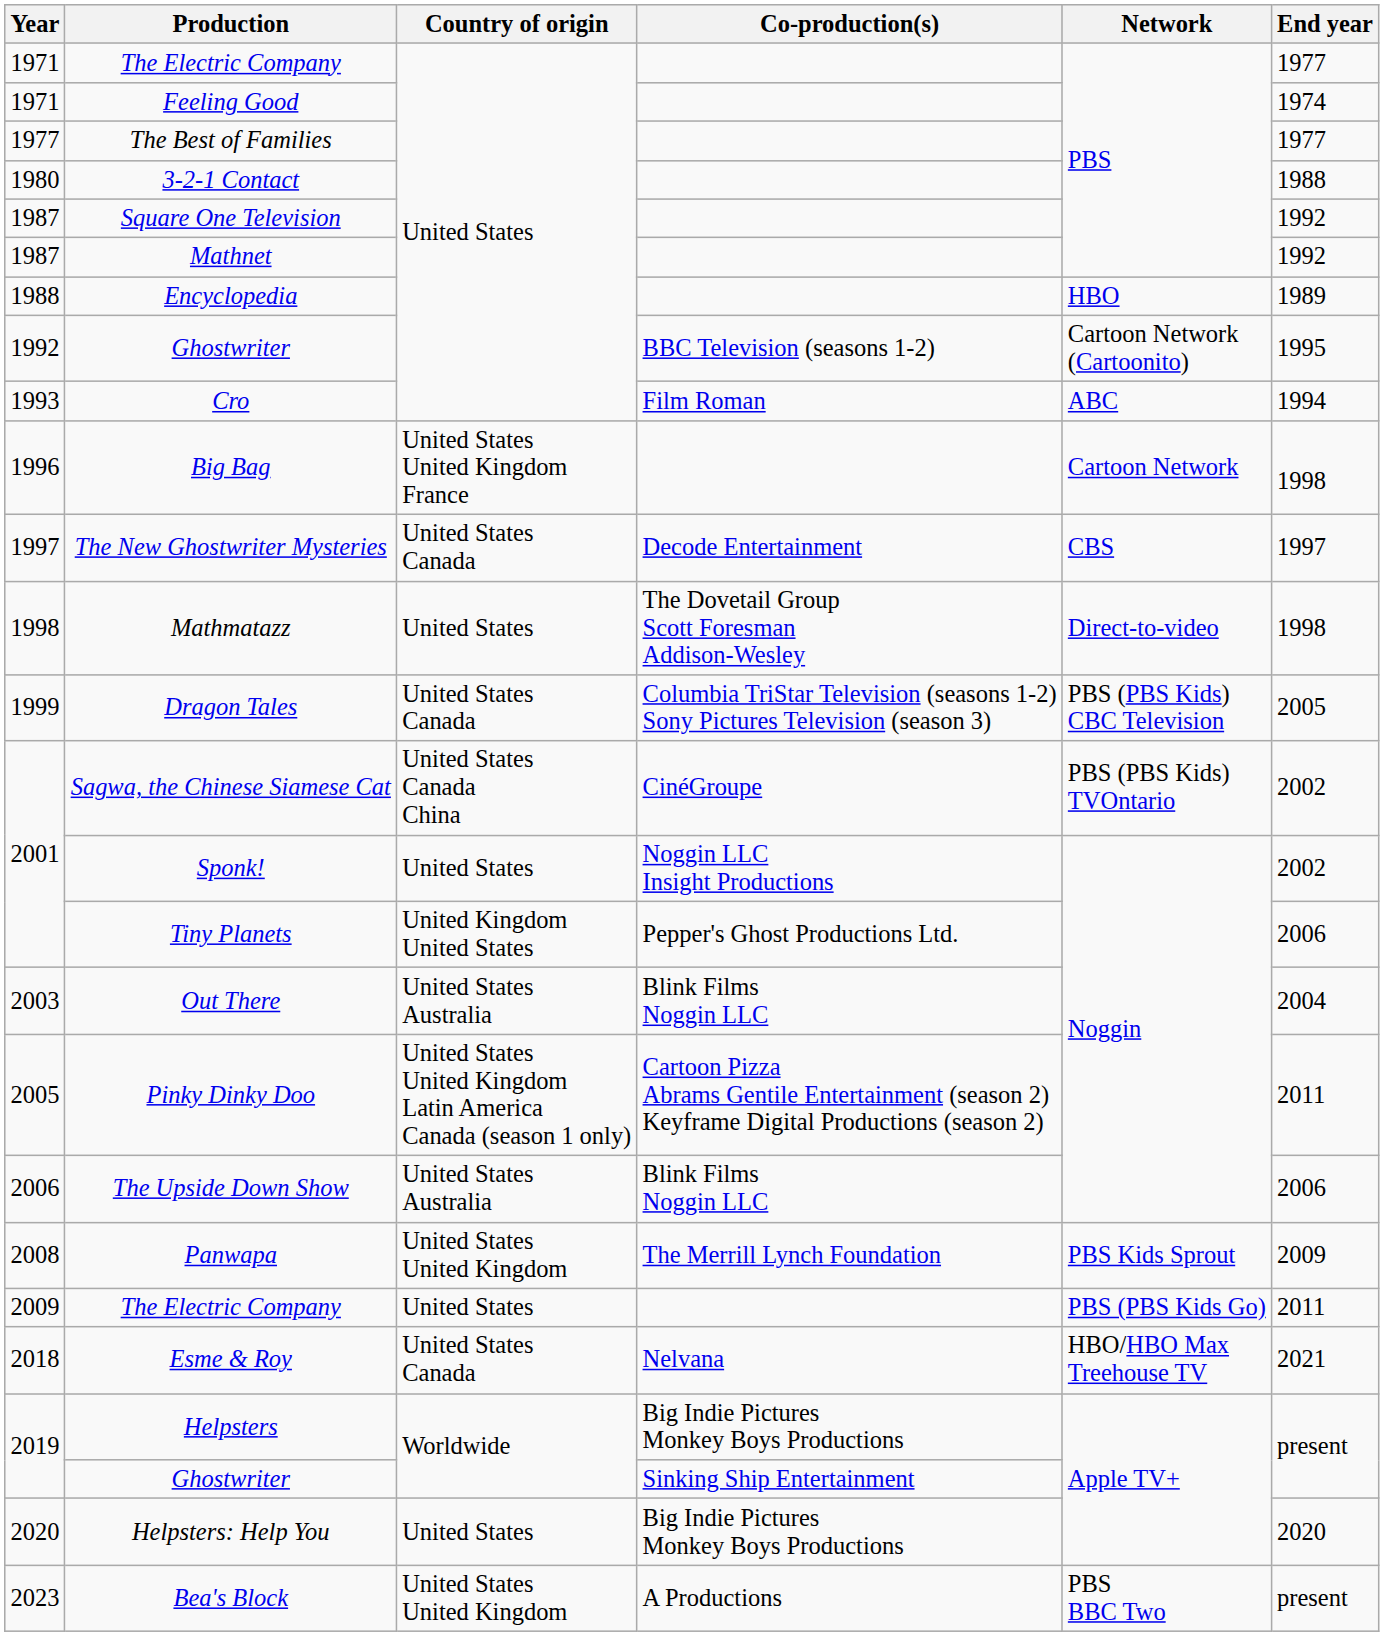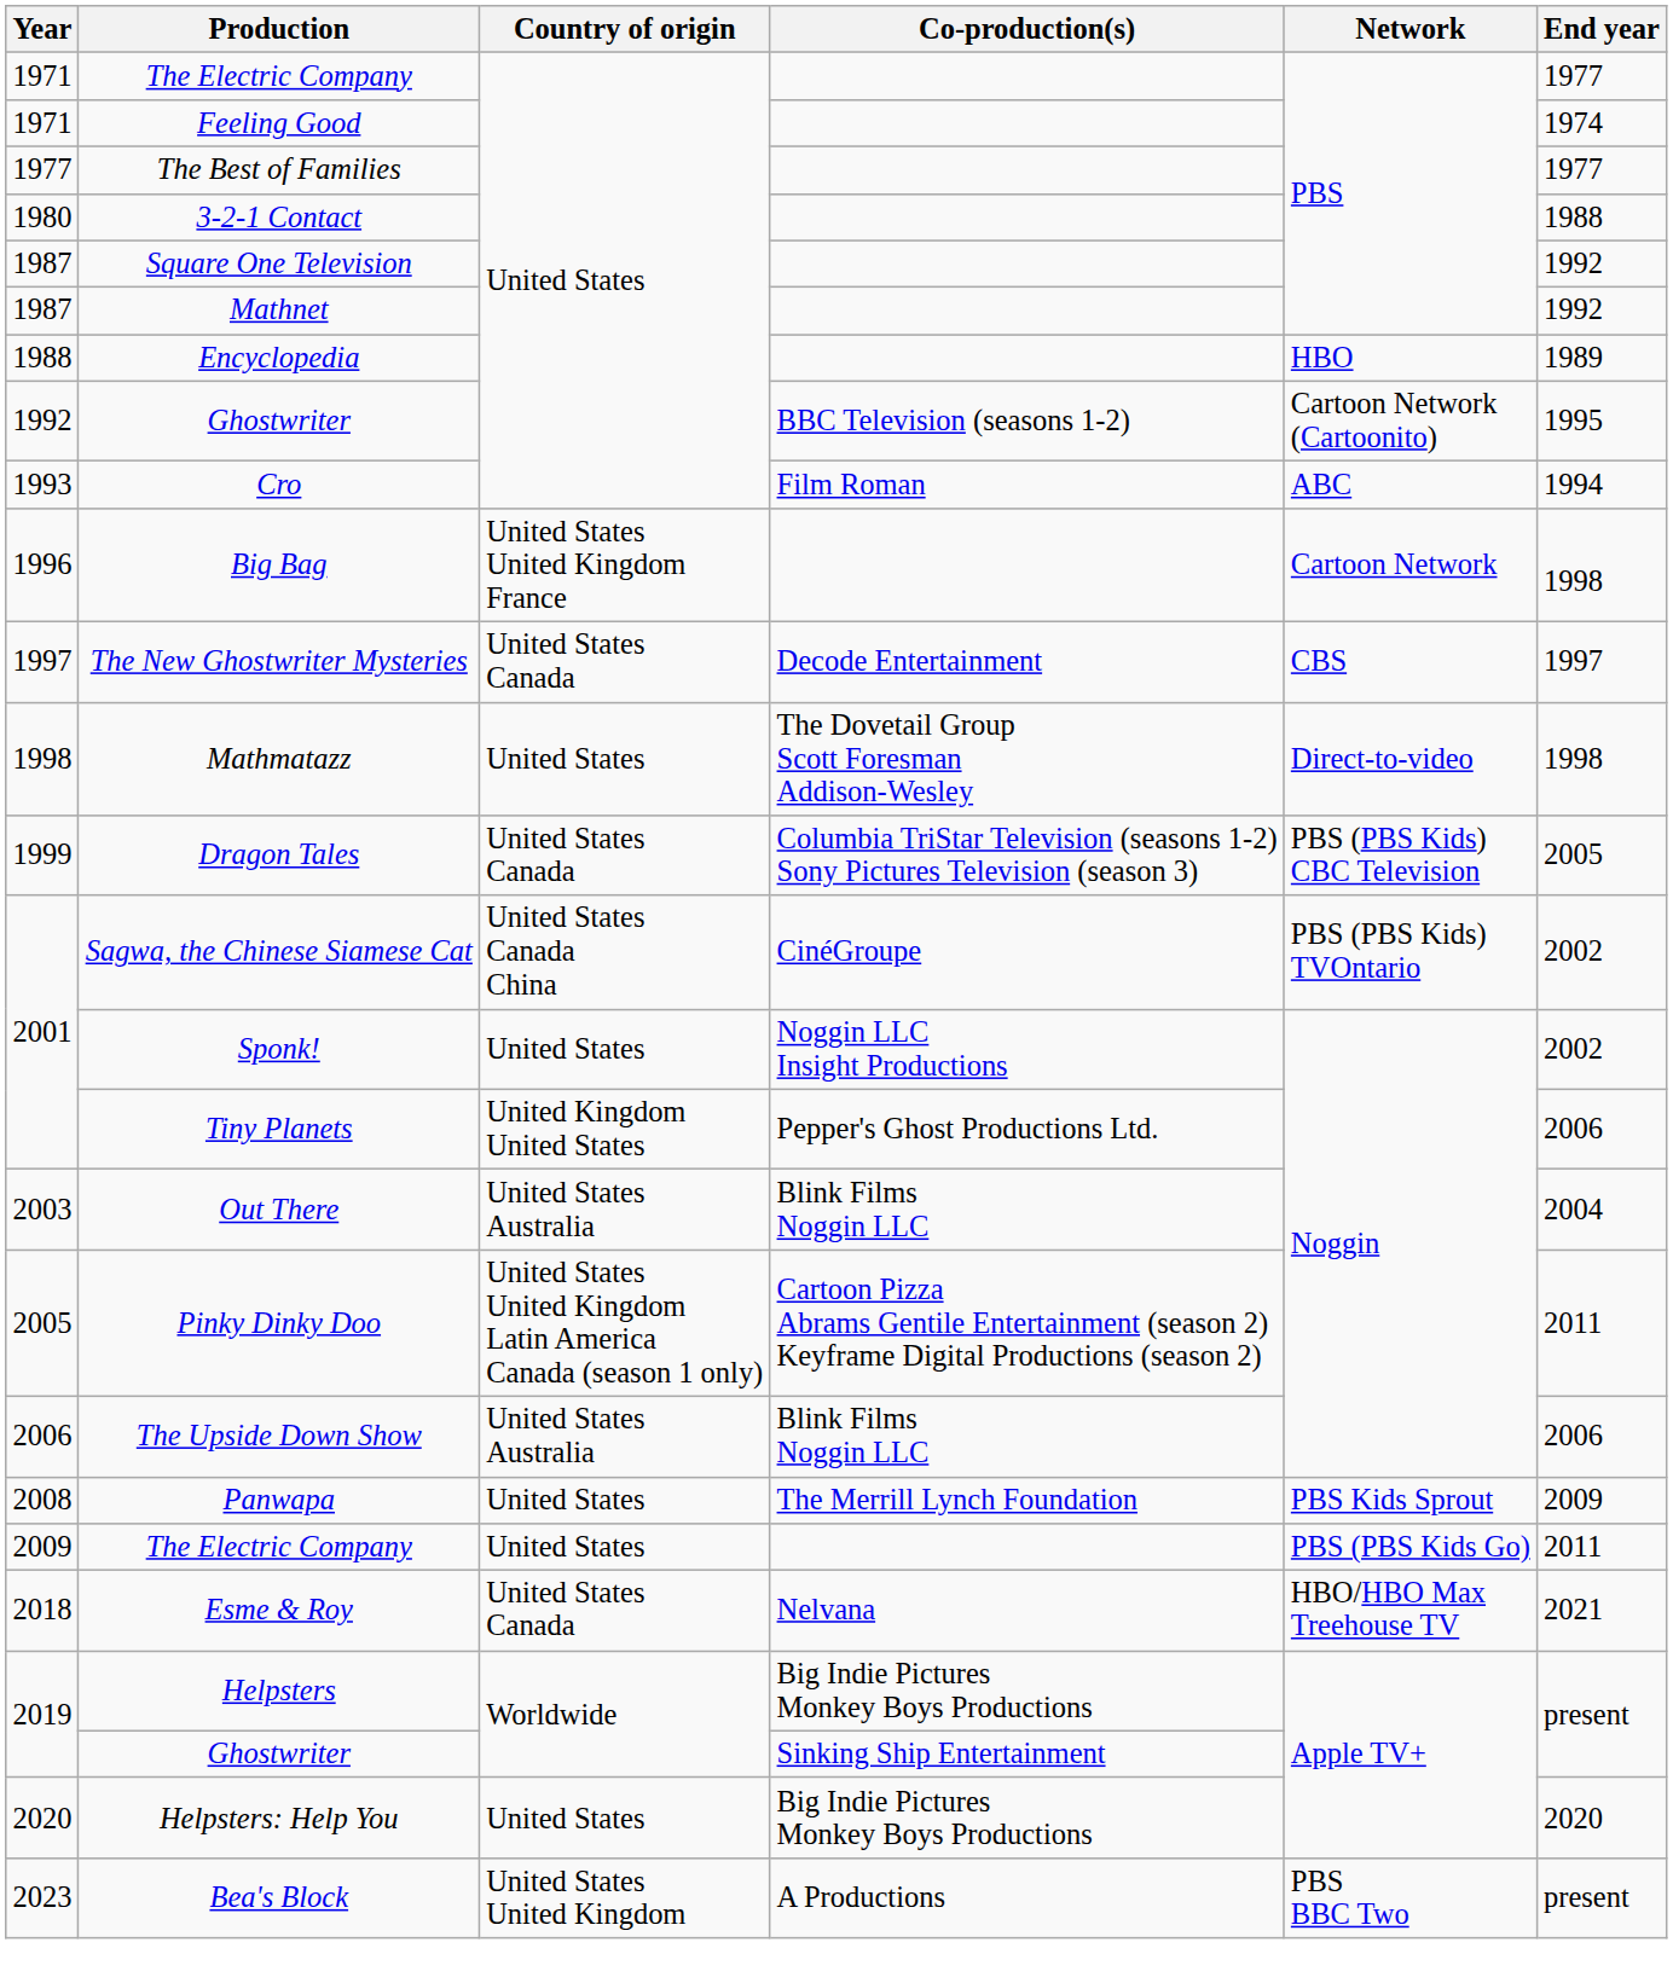Panwapa | Country of origin: United States United Kingdom -> United States
